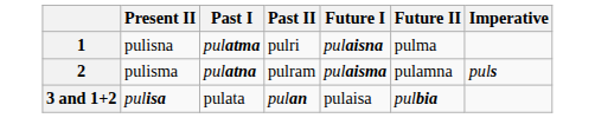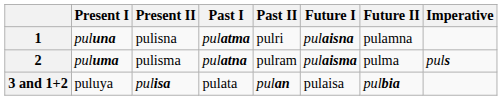+ column: Present I | puluna | puluma | puluya
1 | Future II: pulma -> pulamna
2 | Future II: pulamna -> pulma
